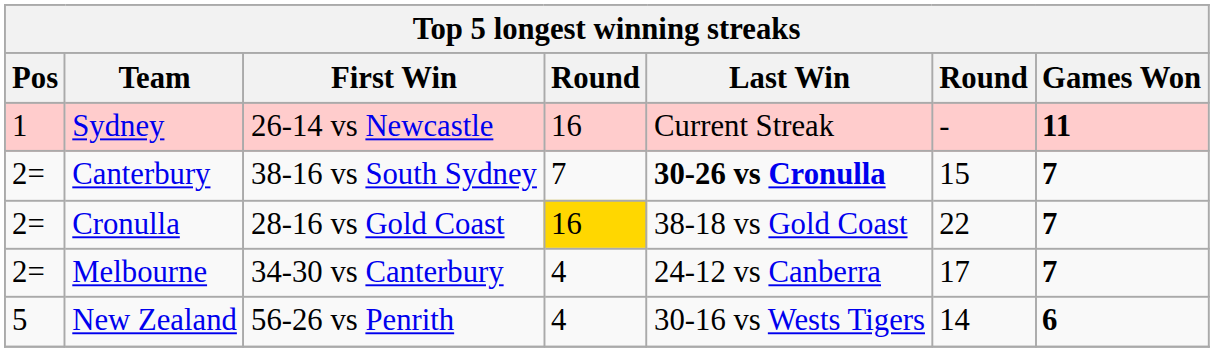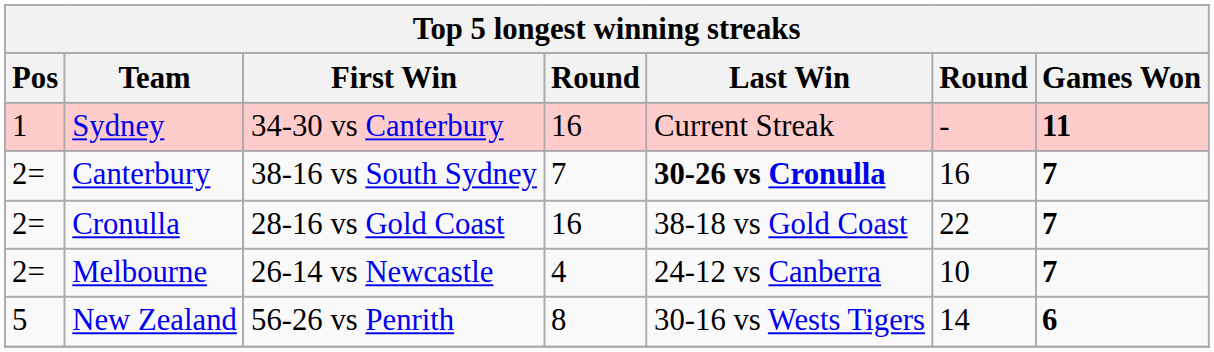Sydney | First Win: 26-14 vs Newcastle -> 34-30 vs Canterbury
Canterbury | column 6: 15 -> 16
Cronulla | column 4: gold background -> no background
Melbourne | First Win: 34-30 vs Canterbury -> 26-14 vs Newcastle
Melbourne | column 6: 17 -> 10
New Zealand | column 4: 4 -> 8
